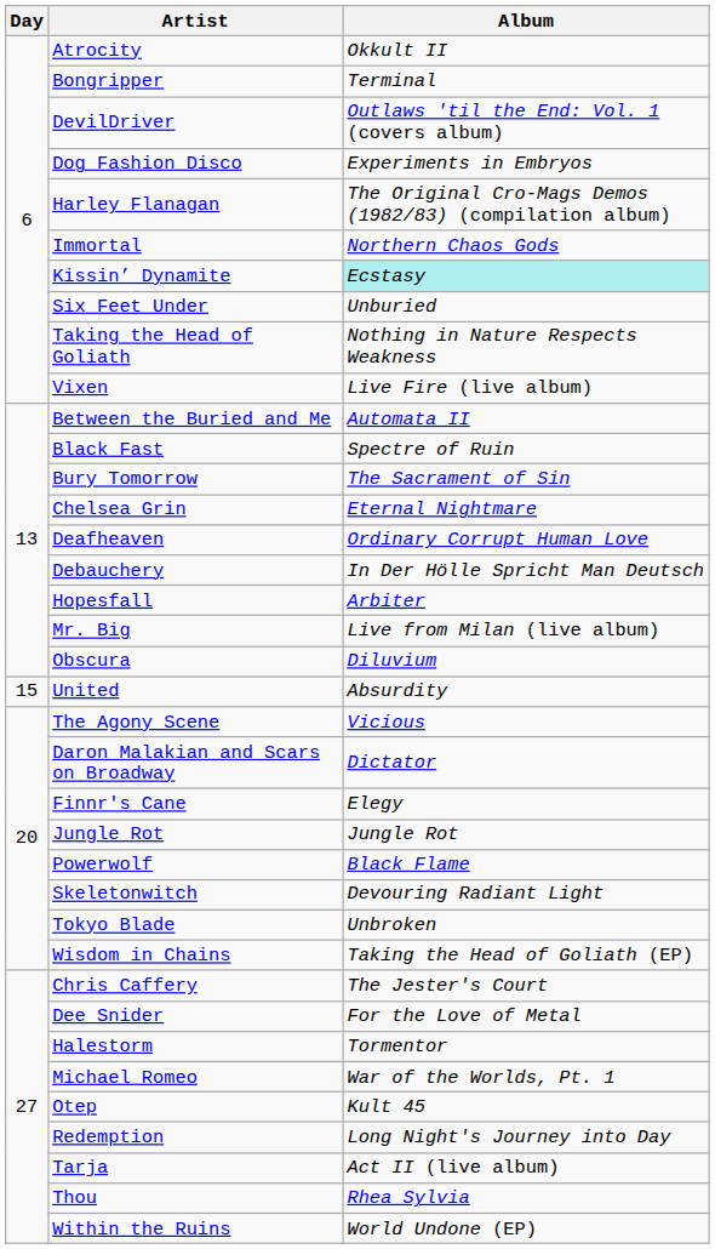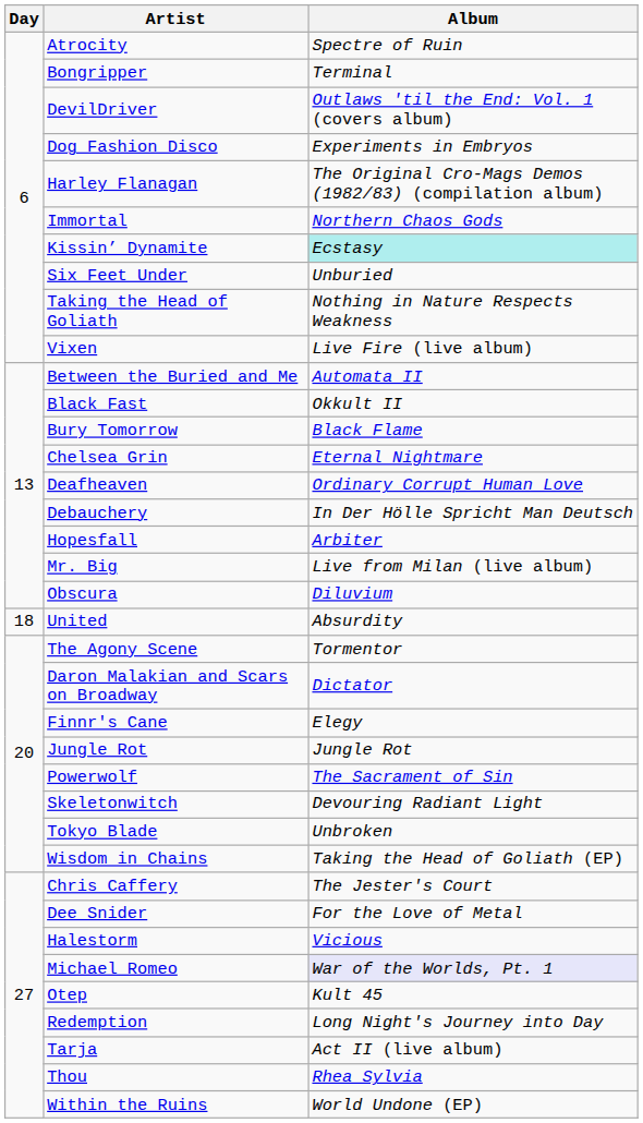Atrocity | Album: Okkult II -> Spectre of Ruin
Black Fast | Album: Spectre of Ruin -> Okkult II
Bury Tomorrow | Album: The Sacrament of Sin -> Black Flame
United | Day: 15 -> 18
The Agony Scene | Album: Vicious -> Tormentor
Powerwolf | Album: Black Flame -> The Sacrament of Sin
Halestorm | Album: Tormentor -> Vicious
Michael Romeo | Album: no background -> lavender background
